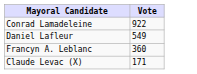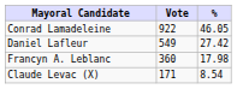+ column: % | 46.05 | 27.42 | 17.98 | 8.54
